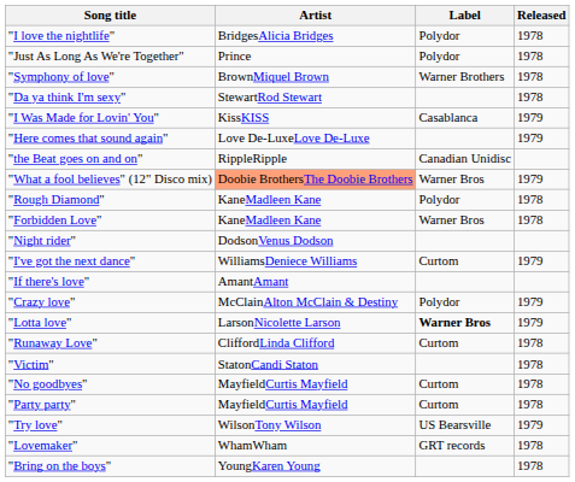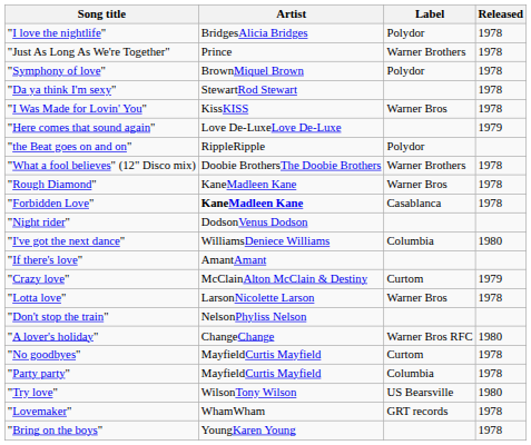"Just As Long As We're Together" | Label: Polydor -> Warner Brothers
"Symphony of love" | Label: Warner Brothers -> Polydor
"I Was Made for Lovin' You" | Label: Casablanca -> Warner Bros
"I Was Made for Lovin' You" | Released: 1979 -> 1978
"the Beat goes on and on" | Label: Canadian Unidisc -> Polydor
"What a fool believes" (12" Disco mix) | Artist: lightsalmon background -> no background
"What a fool believes" (12" Disco mix) | Label: Warner Bros -> Warner Brothers
"What a fool believes" (12" Disco mix) | Released: 1979 -> 1978
"Rough Diamond" | Label: Polydor -> Warner Bros
"Forbidden Love" | Artist: normal -> bold
"Forbidden Love" | Label: Warner Bros -> Casablanca
"I've got the next dance" | Label: Curtom -> Columbia
"I've got the next dance" | Released: 1979 -> 1980
"Crazy love" | Label: Polydor -> Curtom
"Lotta love" | Label: bold -> normal
"Lotta love" | Released: 1979 -> 1978
+ row: "Don't stop the train" | NelsonPhyliss Nelson
- row: "Runaway Love" | CliffordLinda Clifford | Curtom | 1978
+ row: "A lover's holiday" | ChangeChange | Warner Bros RFC | 1980
- row: "Victim" | StatonCandi Staton | 1978
"Party party" | Label: Curtom -> Columbia
"Try love" | Released: 1979 -> 1980
